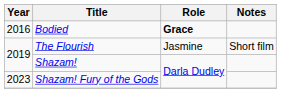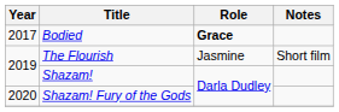Bodied | Year: 2016 -> 2017
Shazam! Fury of the Gods | Year: 2023 -> 2020
